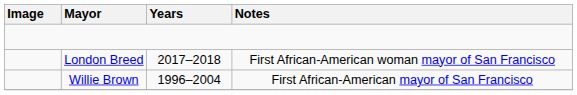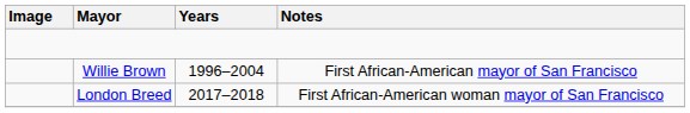rows swapped: Willie Brown <-> London Breed
